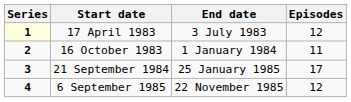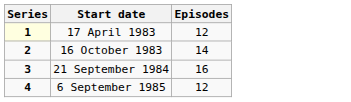- column: End date | 3 July 1983 | 1 January 1984 | 25 January 1985 | 22 November 1985
16 October 1983 | Episodes: 11 -> 14
21 September 1984 | Episodes: 17 -> 16
